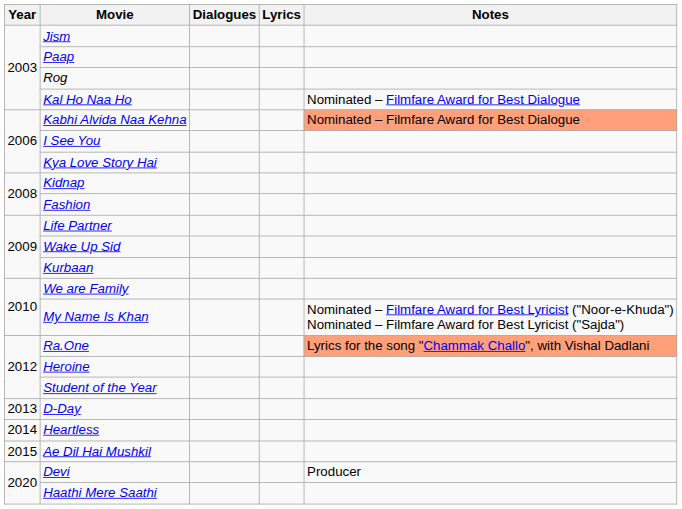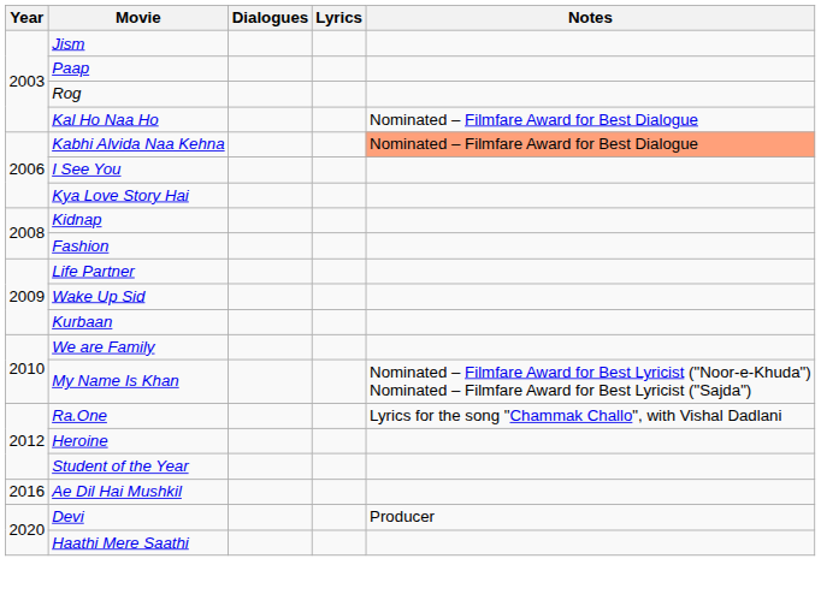Ra.One | Notes: lightsalmon background -> no background
- row: 2013 | D-Day
- row: 2014 | Heartless
Ae Dil Hai Mushkil | Year: 2015 -> 2016
